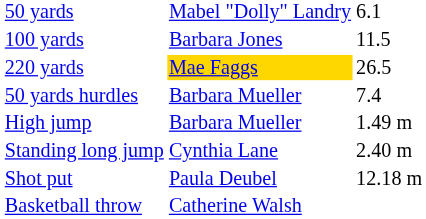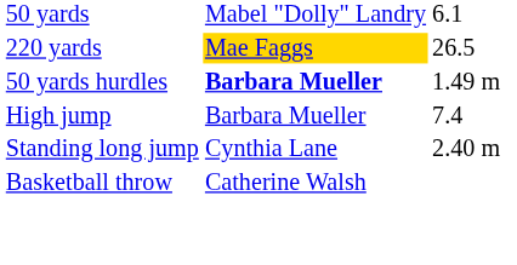- row: 100 yards | Barbara Jones | 11.5
50 yards hurdles | column 2: normal -> bold
50 yards hurdles | column 3: 7.4 -> 1.49 m
High jump | column 3: 1.49 m -> 7.4
- row: Shot put | Paula Deubel | 12.18 m
